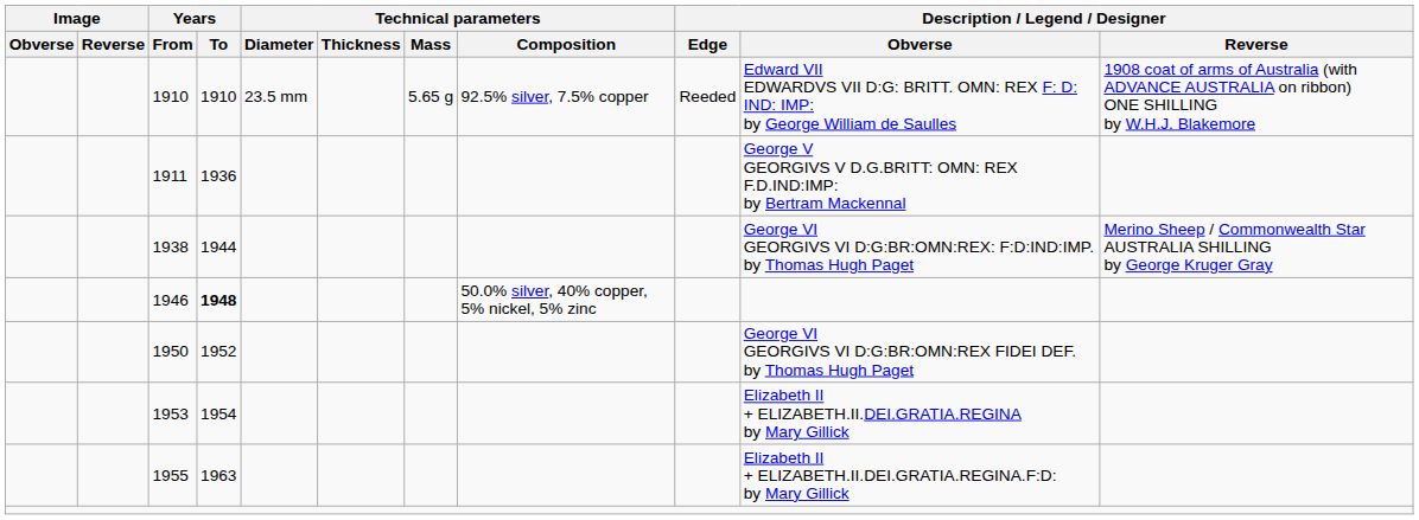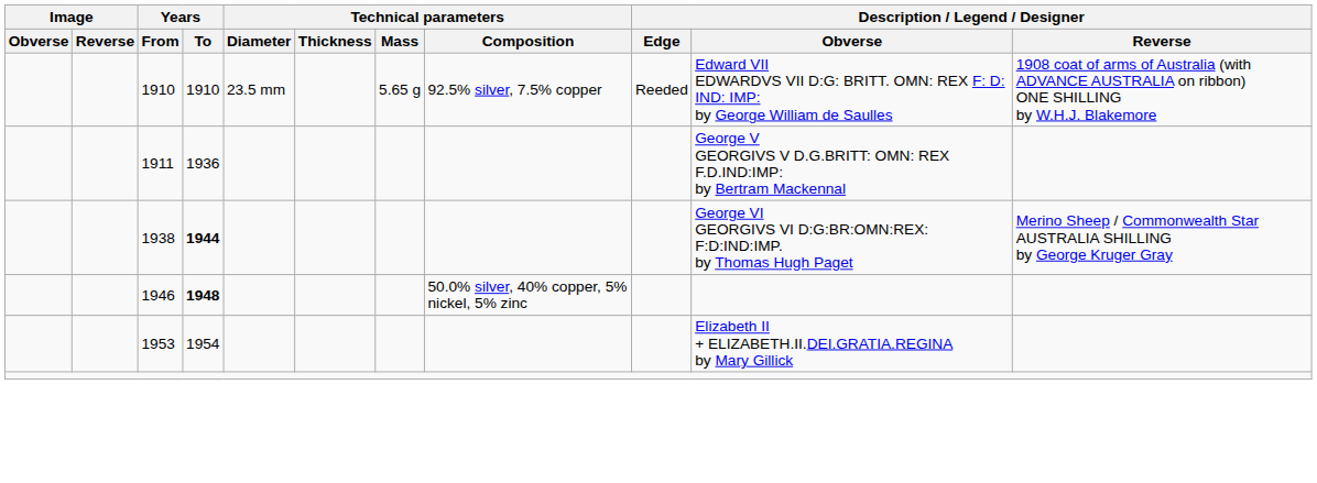1938 | Years / To: normal -> bold
- row: 1950 | 1952 | George VI GEORGIVS VI D:G:BR:OMN:REX FIDEI DEF. by Thomas Hugh Paget
- row: 1955 | 1963 | Elizabeth II + ELIZABETH.II.DEI.GRATIA.REGINA.F:D: by Mary Gillick
